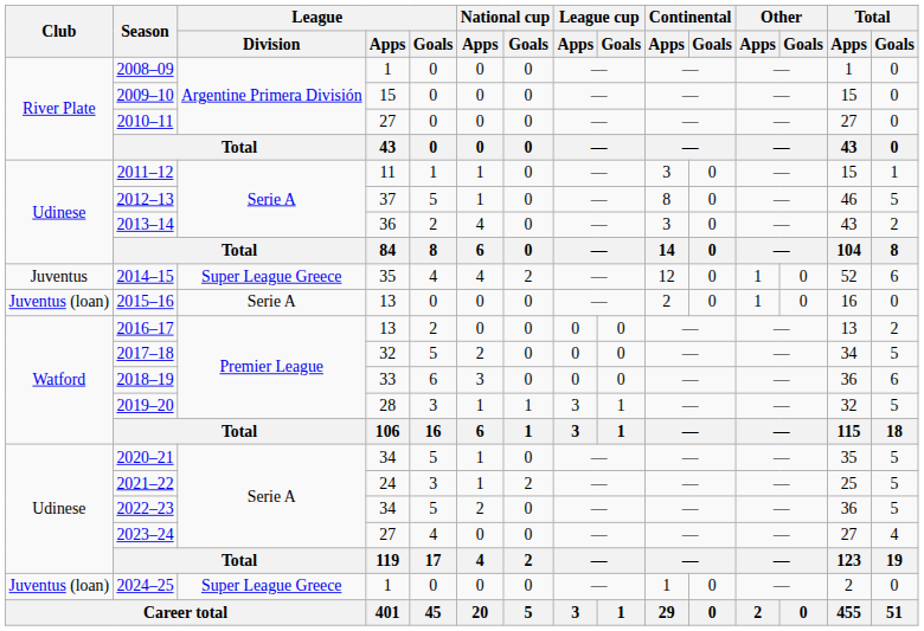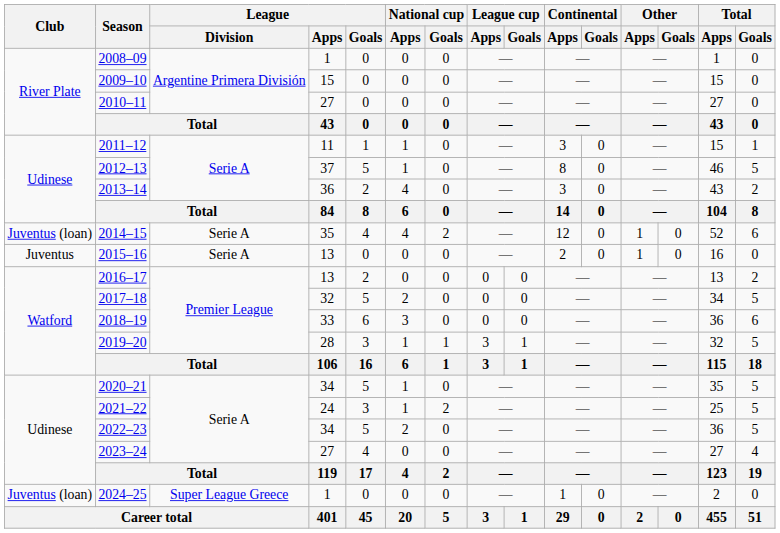2014–15 | Club: Juventus -> Juventus (loan)
2014–15 | League / Division: Super League Greece -> Serie A
2015–16 | Club: Juventus (loan) -> Juventus
